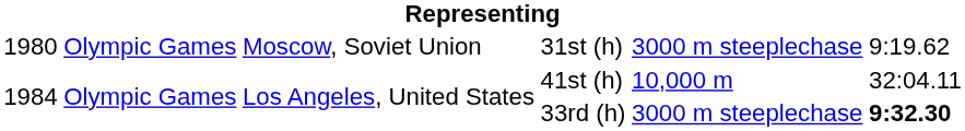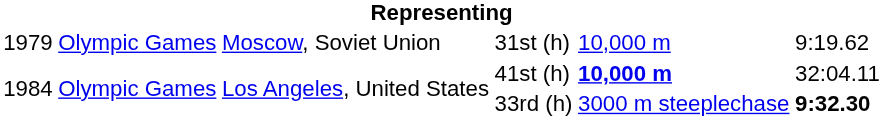31st (h) | column 1: 1980 -> 1979
31st (h) | column 5: 3000 m steeplechase -> 10,000 m
41st (h) | column 5: normal -> bold
